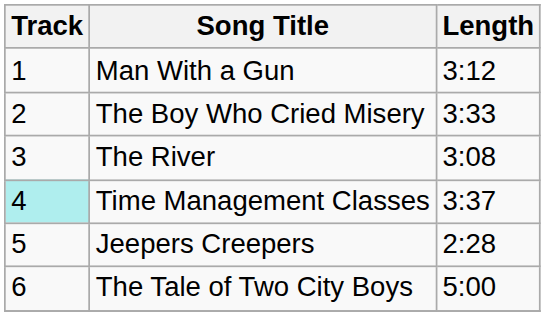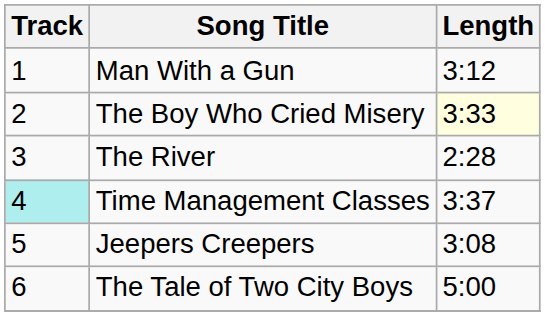The Boy Who Cried Misery | Length: no background -> lightyellow background
The River | Length: 3:08 -> 2:28
Jeepers Creepers | Length: 2:28 -> 3:08
